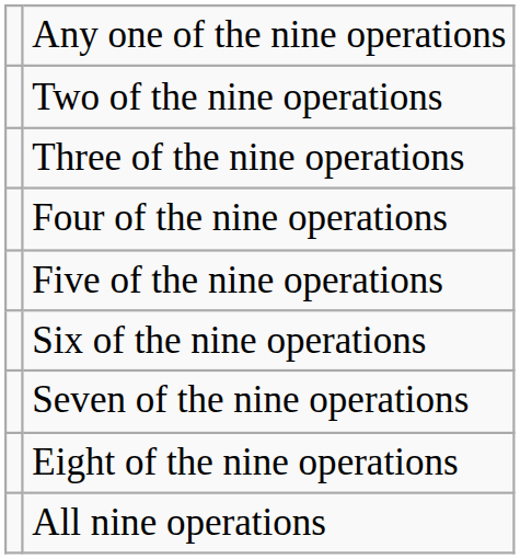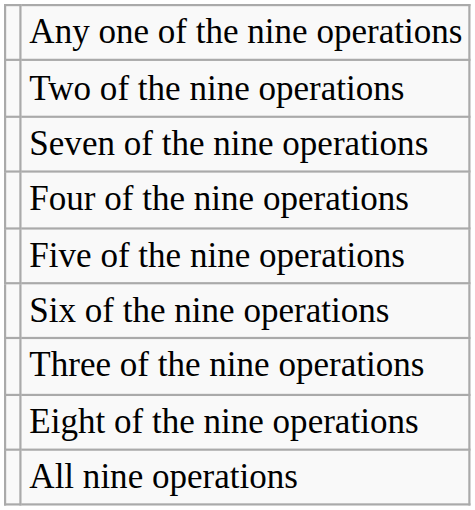rows swapped: Three of the nine operations <-> Seven of the nine operations
